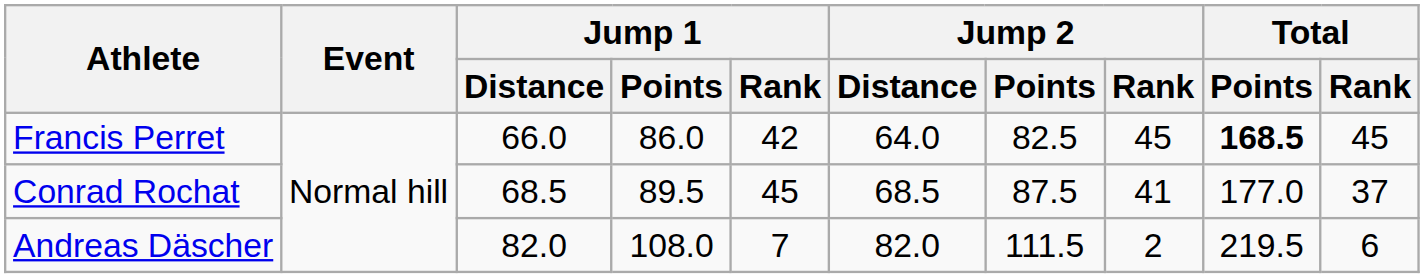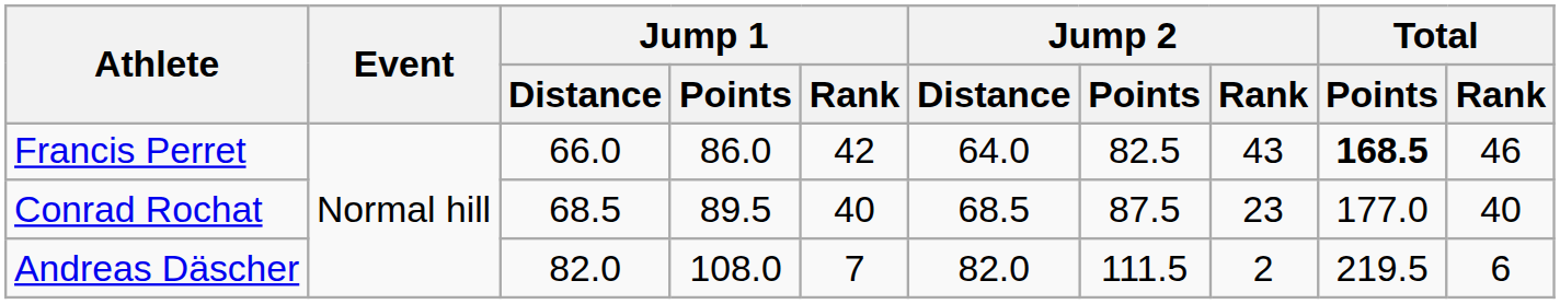Francis Perret | Jump 2 / Rank: 45 -> 43
Francis Perret | Total / Rank: 45 -> 46
Conrad Rochat | Jump 1 / Rank: 45 -> 40
Conrad Rochat | Jump 2 / Rank: 41 -> 23
Conrad Rochat | Total / Rank: 37 -> 40
